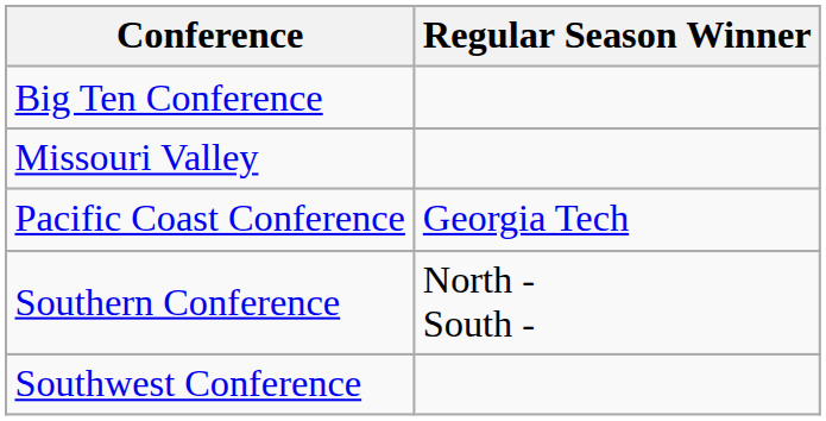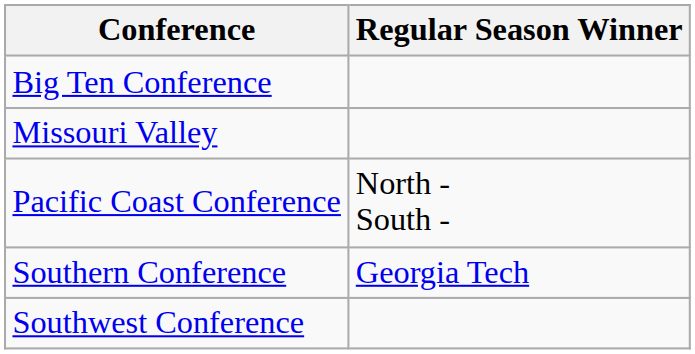Pacific Coast Conference | Regular Season Winner: Georgia Tech -> North - South -
Southern Conference | Regular Season Winner: North - South - -> Georgia Tech
